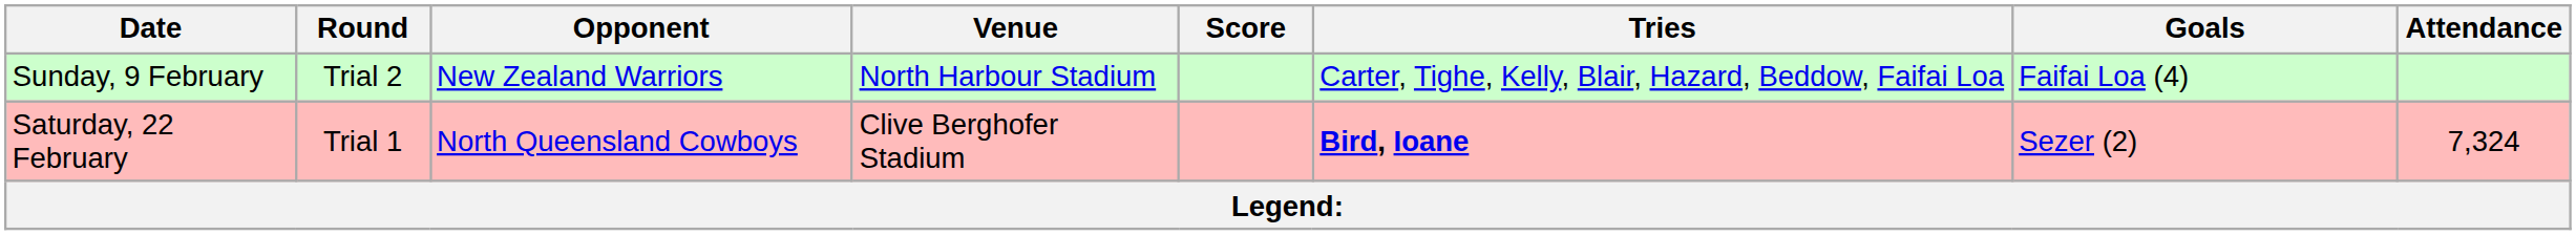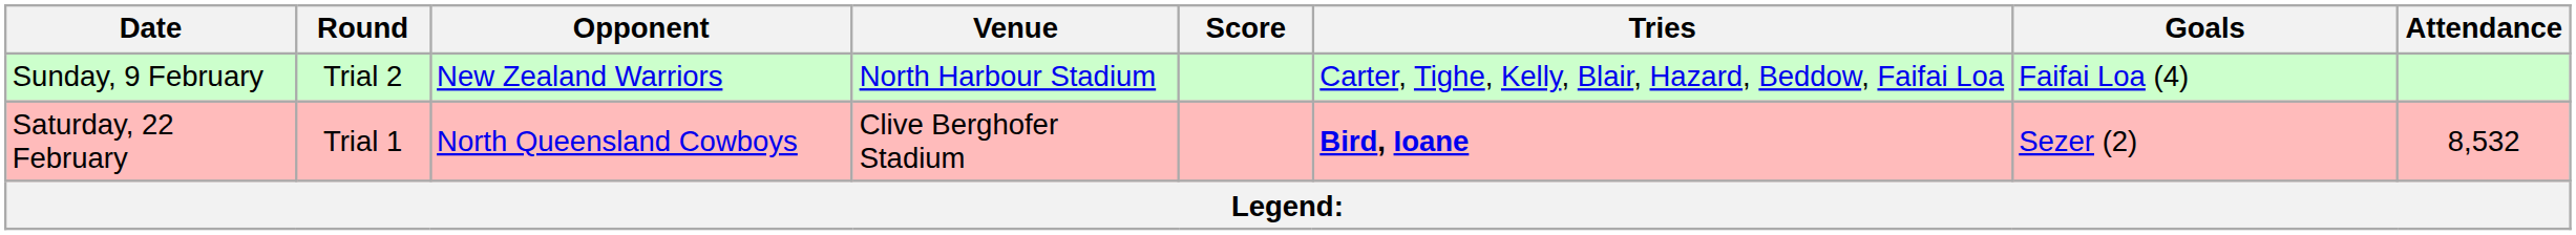Saturday, 22 February | Attendance: 7,324 -> 8,532
